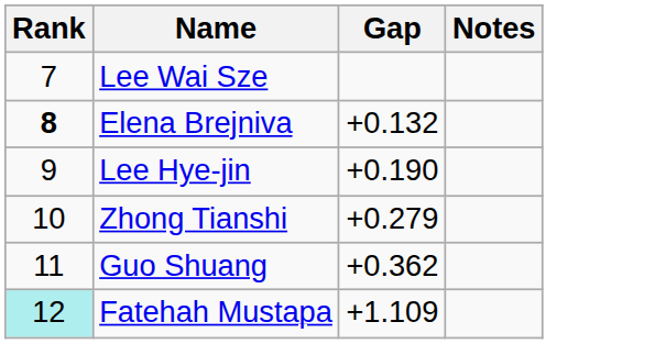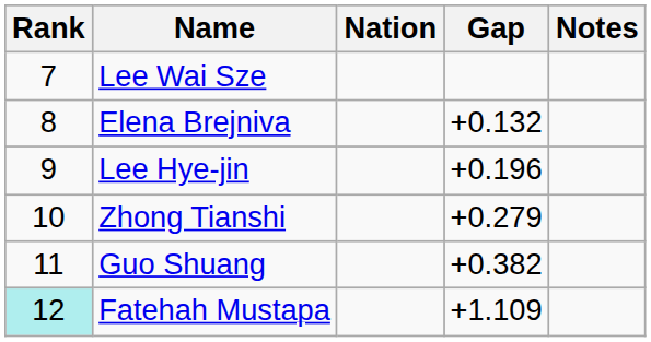+ column: Nation
Elena Brejniva | Rank: bold -> normal
Lee Hye-jin | Gap: +0.190 -> +0.196
Guo Shuang | Gap: +0.362 -> +0.382
